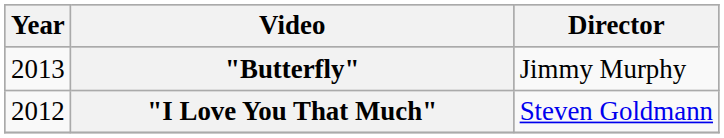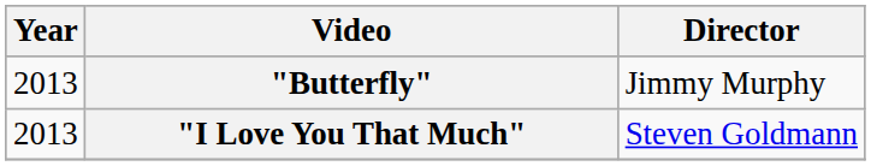"I Love You That Much" | Year: 2012 -> 2013
